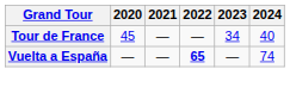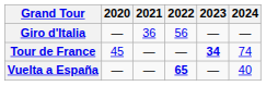+ row: Giro d'Italia | — | 36 | 56 | — | —
Tour de France | 2023: normal -> bold
Tour de France | 2024: 40 -> 74
Vuelta a España | 2024: 74 -> 40
